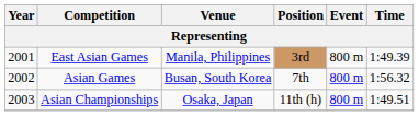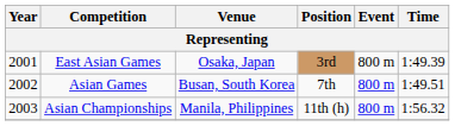East Asian Games | Venue: Manila, Philippines -> Osaka, Japan
Asian Games | Time: 1:56.32 -> 1:49.51
Asian Championships | Venue: Osaka, Japan -> Manila, Philippines
Asian Championships | Time: 1:49.51 -> 1:56.32
